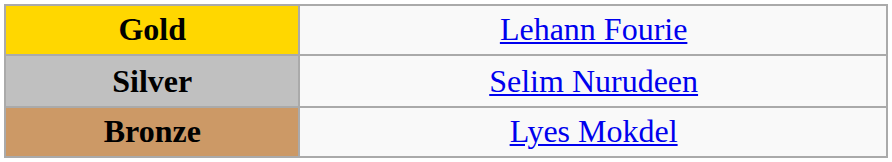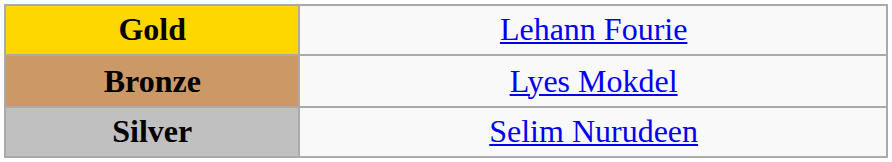rows swapped: Silver <-> Bronze
